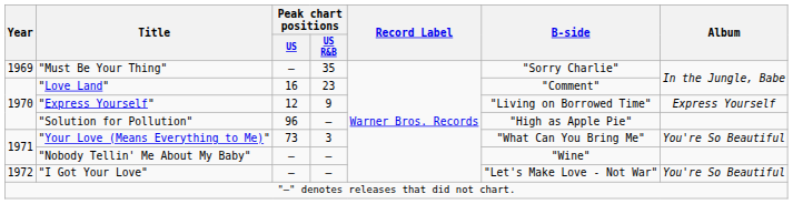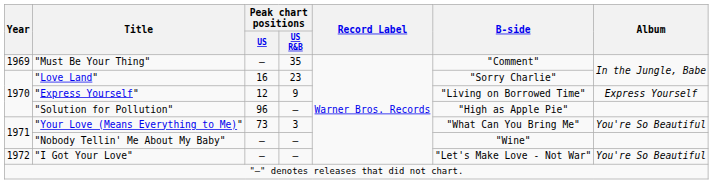"Must Be Your Thing" | B-side: "Sorry Charlie" -> "Comment"
"Love Land" | B-side: "Comment" -> "Sorry Charlie"
